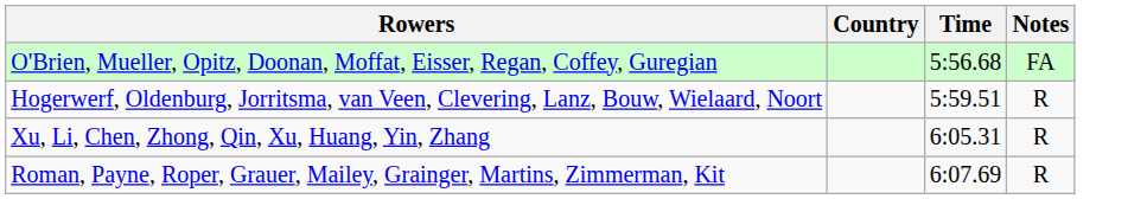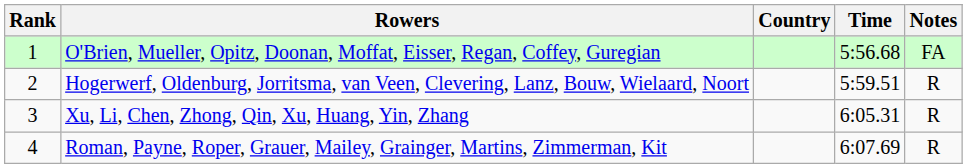+ column: Rank | 1 | 2 | 3 | 4
